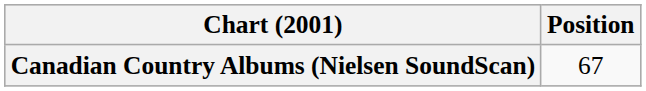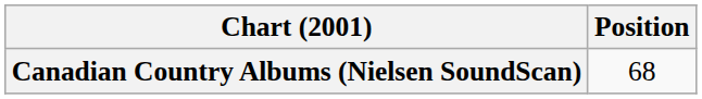Canadian Country Albums (Nielsen SoundScan) | Position: 67 -> 68
